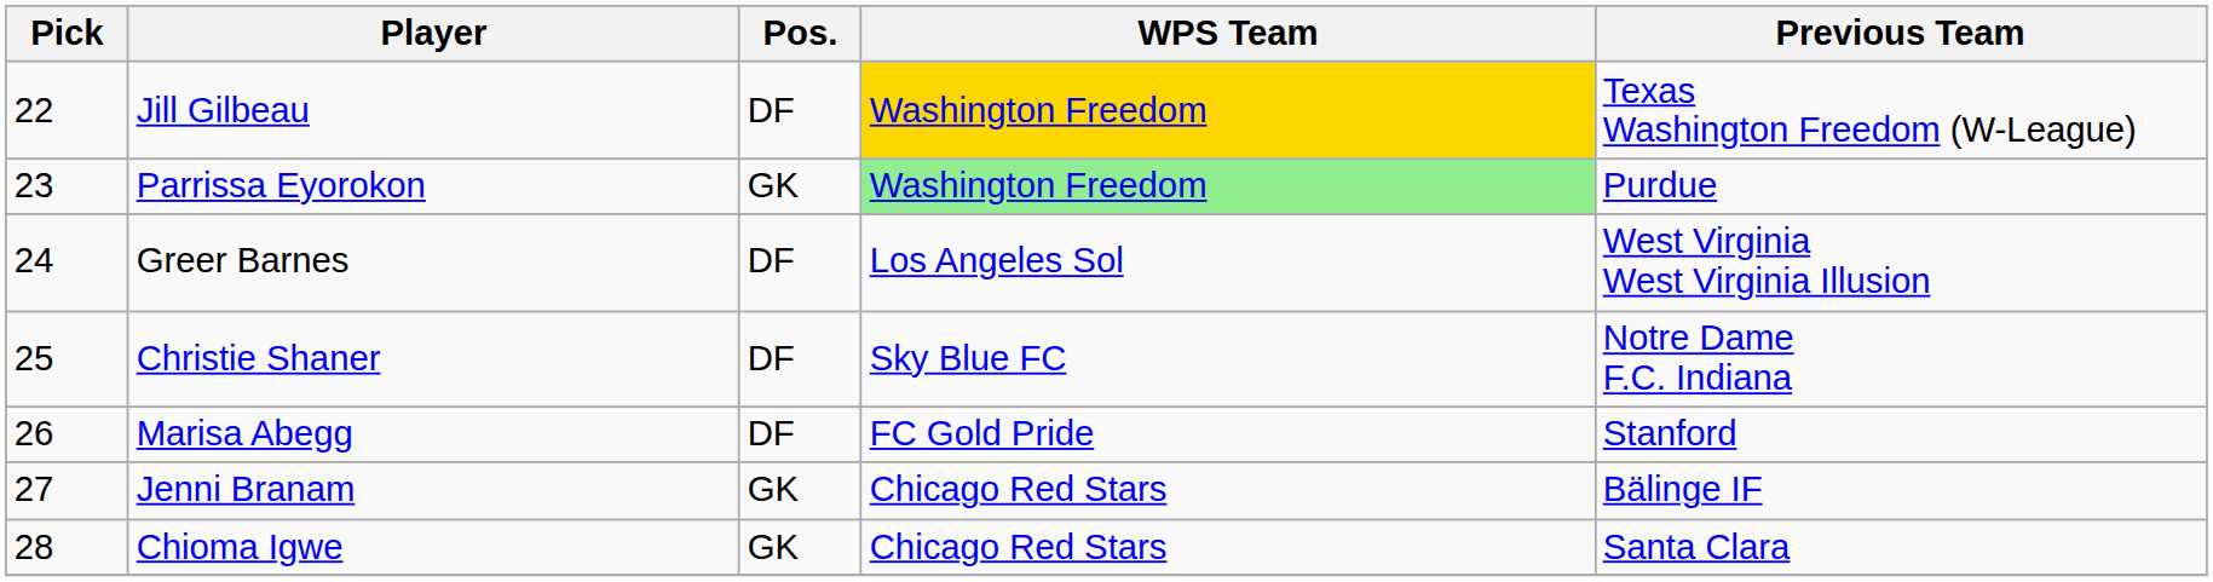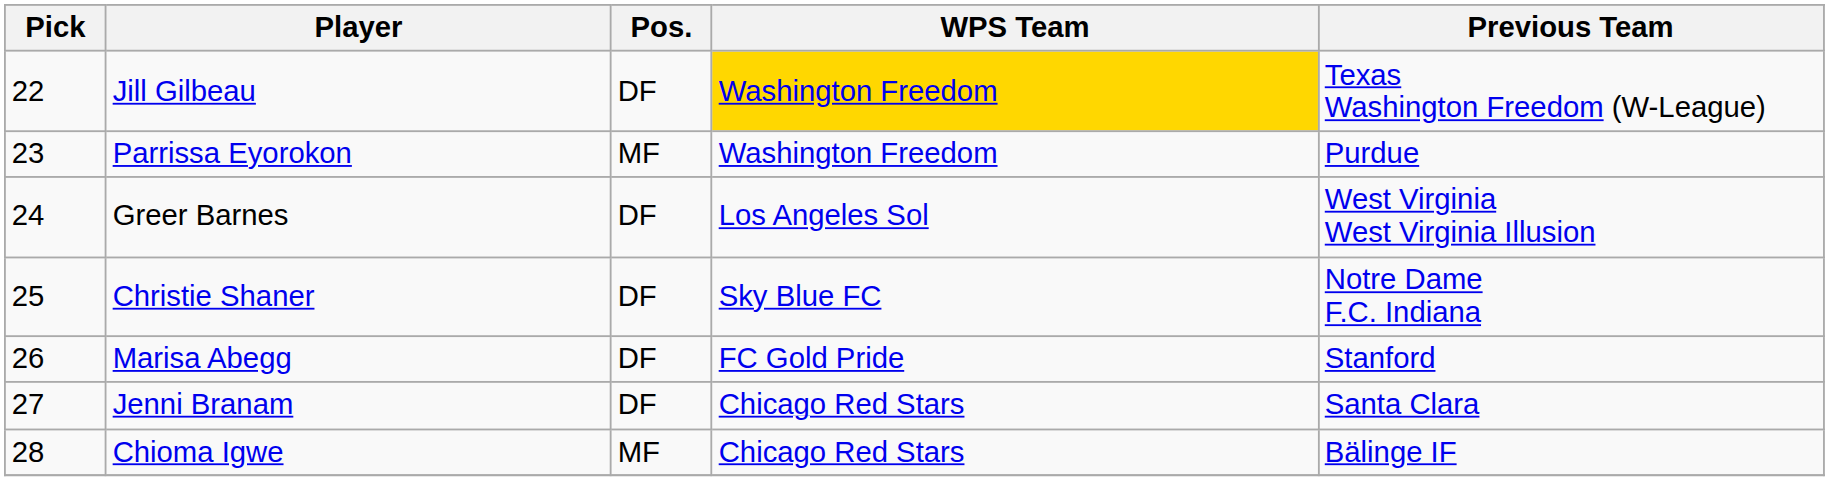Parrissa Eyorokon | Pos.: GK -> MF
Parrissa Eyorokon | WPS Team: lightgreen background -> no background
Jenni Branam | Pos.: GK -> DF
Jenni Branam | Previous Team: Bälinge IF -> Santa Clara
Chioma Igwe | Pos.: GK -> MF
Chioma Igwe | Previous Team: Santa Clara -> Bälinge IF
